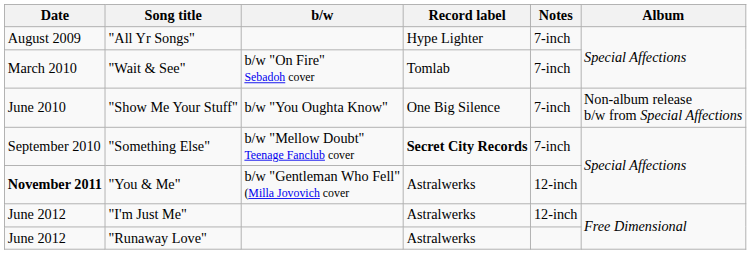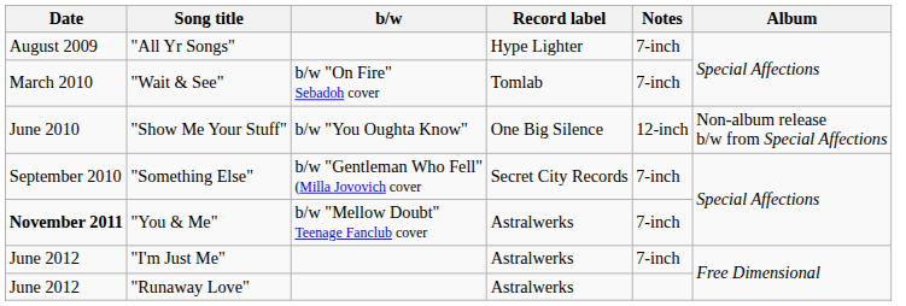"Show Me Your Stuff" | Notes: 7-inch -> 12-inch
"Something Else" | b/w: b/w "Mellow Doubt" Teenage Fanclub cover -> b/w "Gentleman Who Fell" (Milla Jovovich cover
"Something Else" | Record label: bold -> normal
"You & Me" | b/w: b/w "Gentleman Who Fell" (Milla Jovovich cover -> b/w "Mellow Doubt" Teenage Fanclub cover
"You & Me" | Notes: 12-inch -> 7-inch
"I'm Just Me" | Notes: 12-inch -> 7-inch
